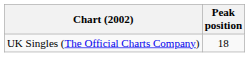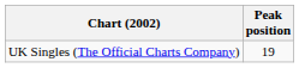UK Singles (The Official Charts Company) | Peak position: 18 -> 19
